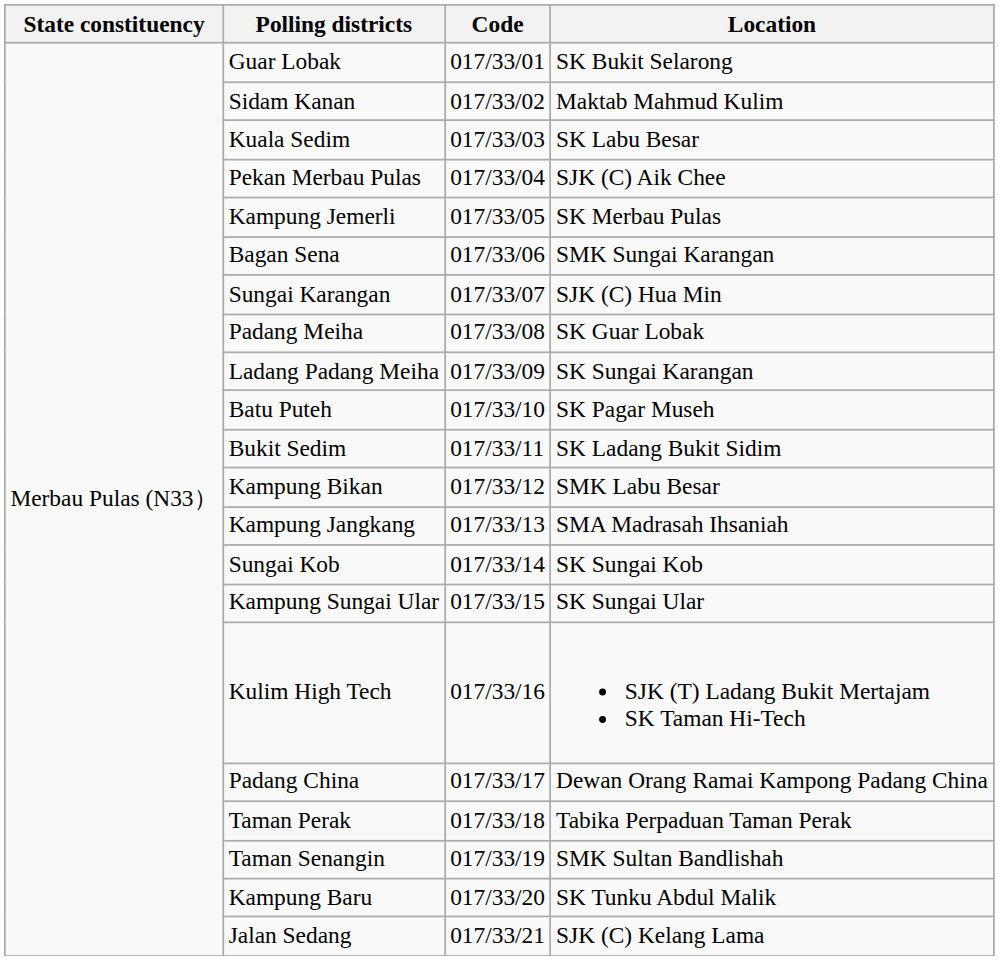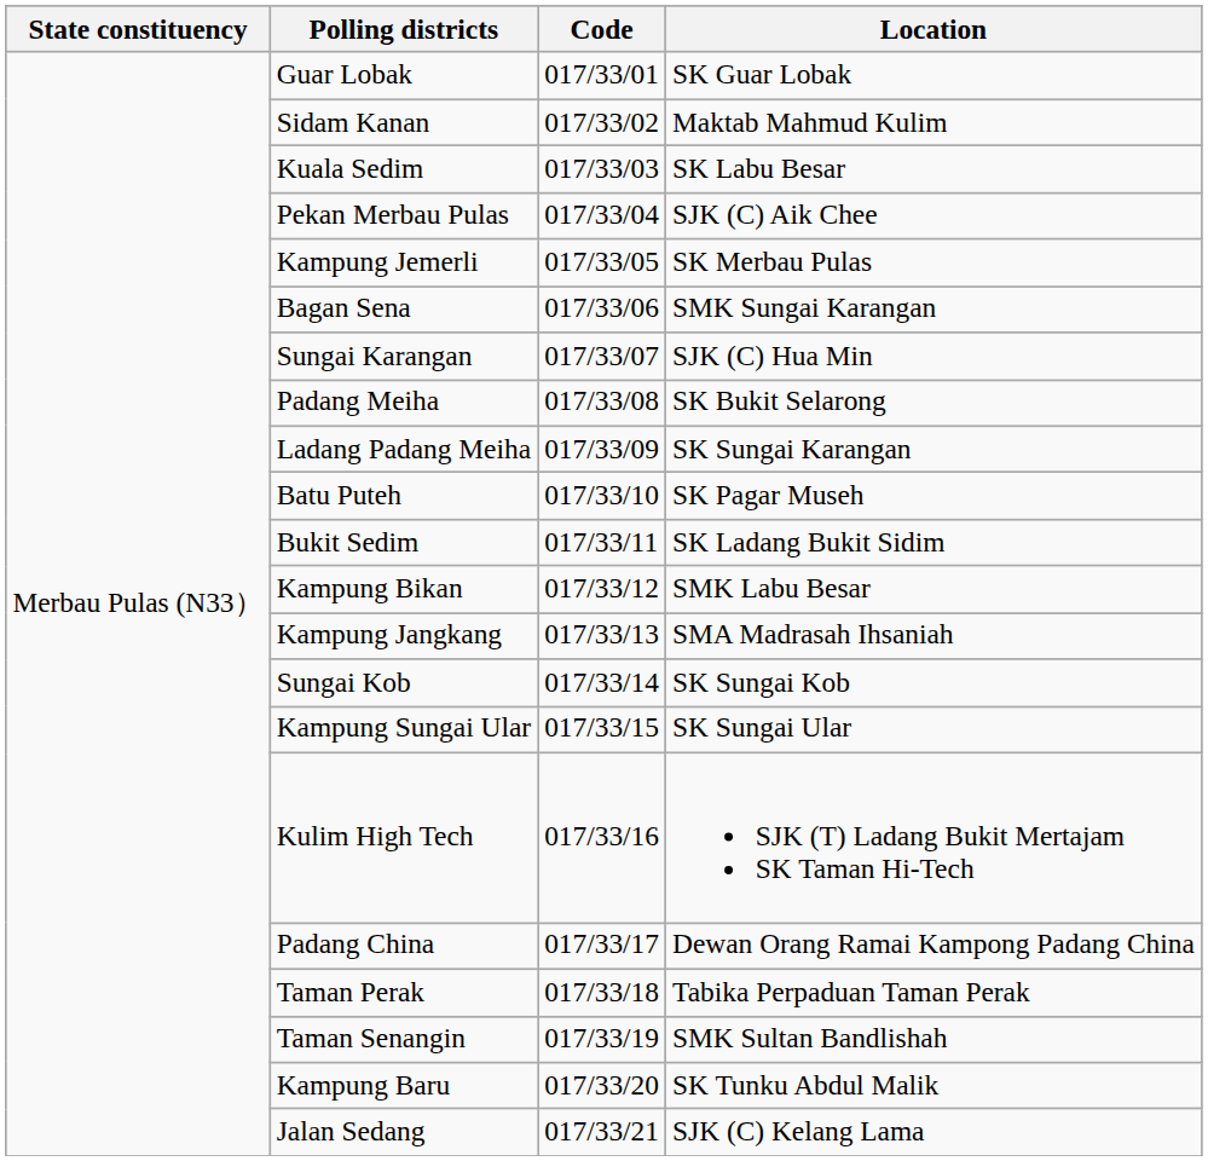Guar Lobak | Location: SK Bukit Selarong -> SK Guar Lobak
Padang Meiha | Location: SK Guar Lobak -> SK Bukit Selarong
